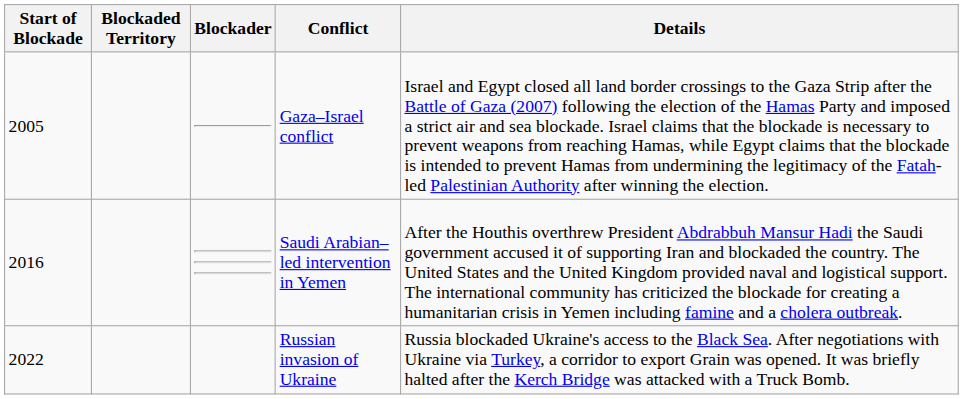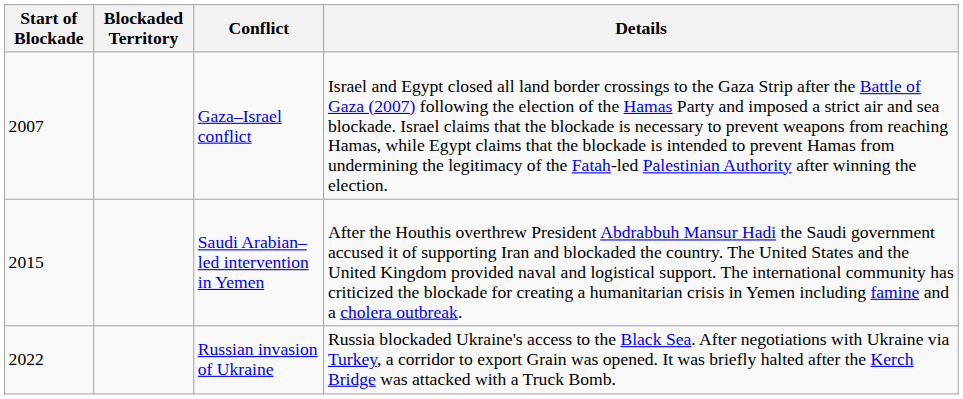- column: Blockader
Gaza–Israel conflict | Start of Blockade: 2005 -> 2007
Saudi Arabian–led intervention in Yemen | Start of Blockade: 2016 -> 2015
